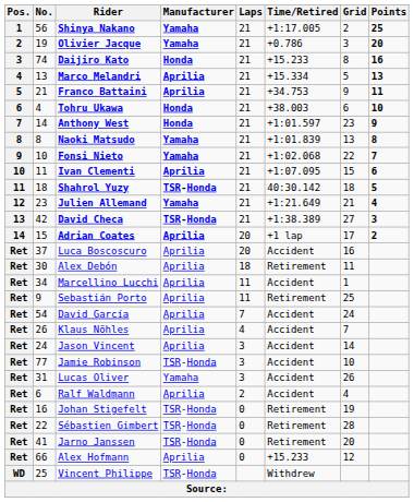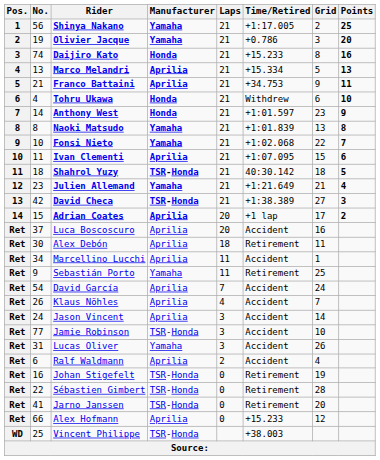Tohru Ukawa | Time/Retired: +38.003 -> Withdrew
Sebastián Porto | Manufacturer: Aprilia -> Yamaha
Vincent Philippe | Time/Retired: Withdrew -> +38.003
